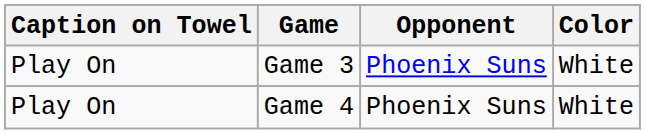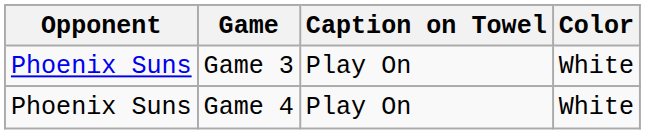columns swapped: Opponent <-> Caption on Towel
